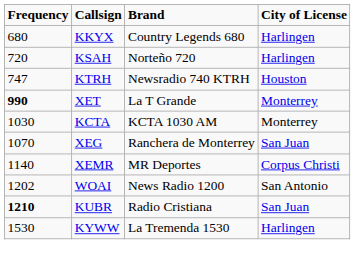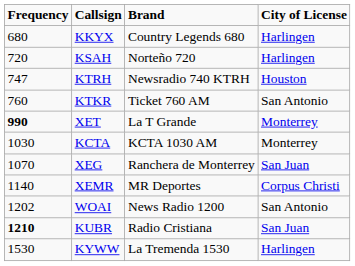+ row: 760 | KTKR | Ticket 760 AM | San Antonio
